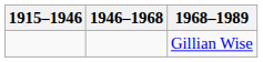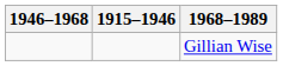columns swapped: 1915–1946 <-> 1946–1968
